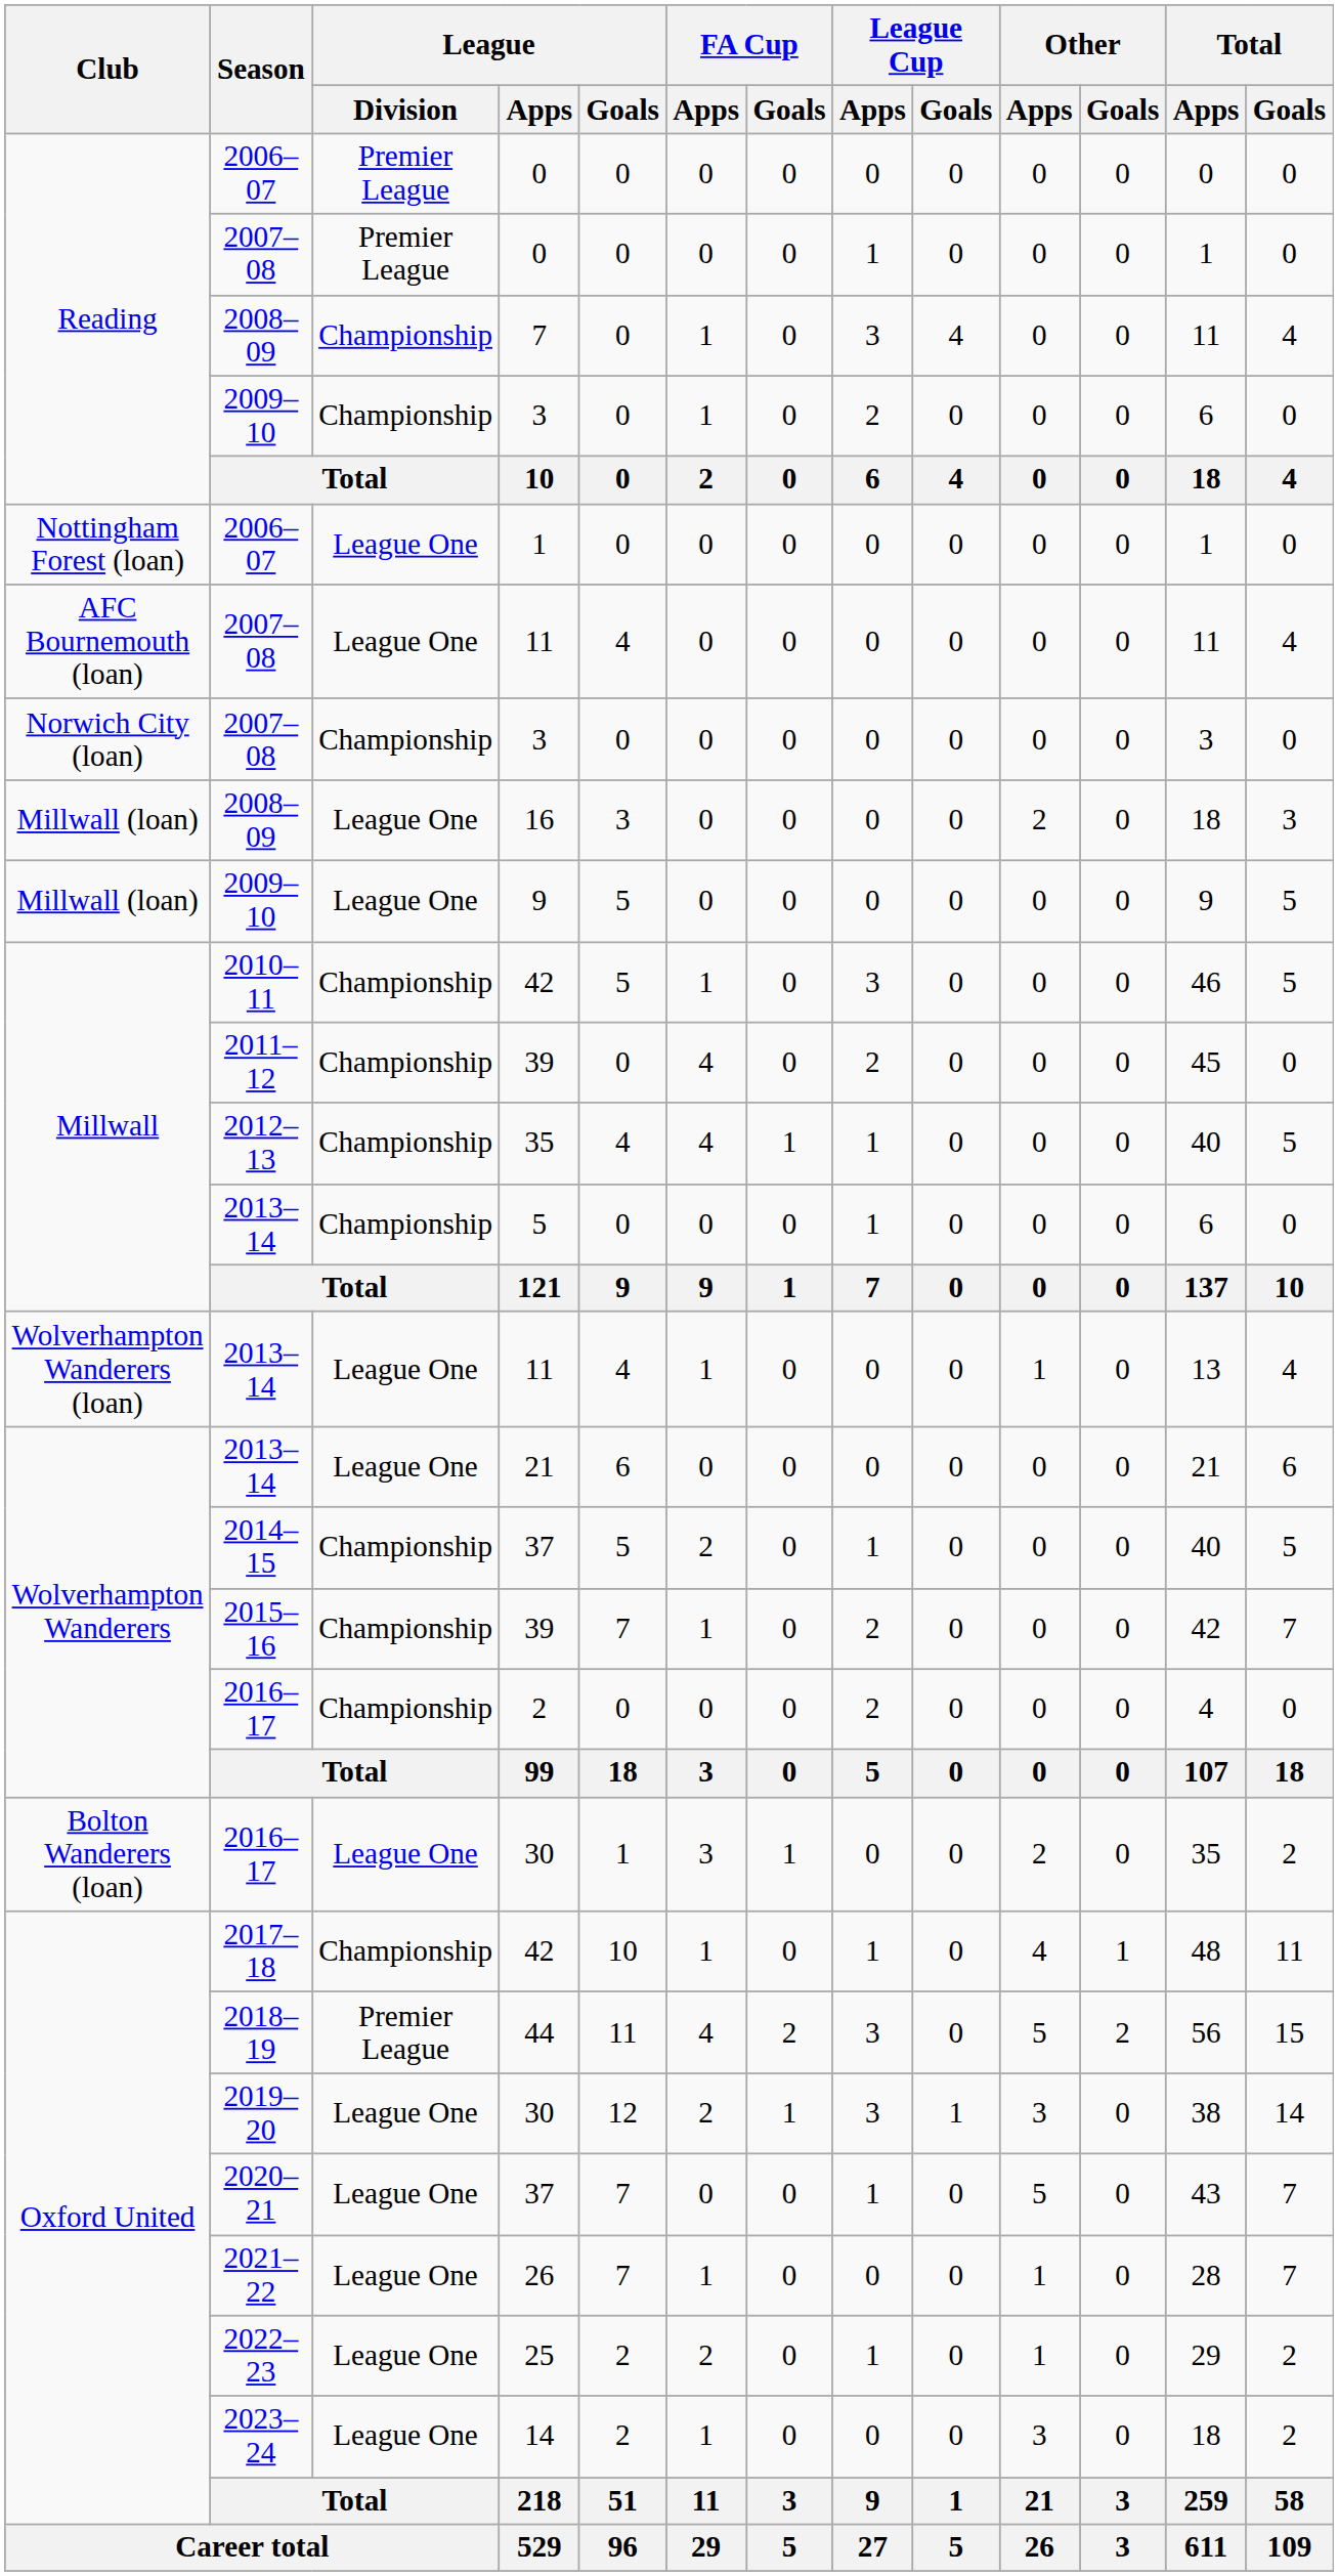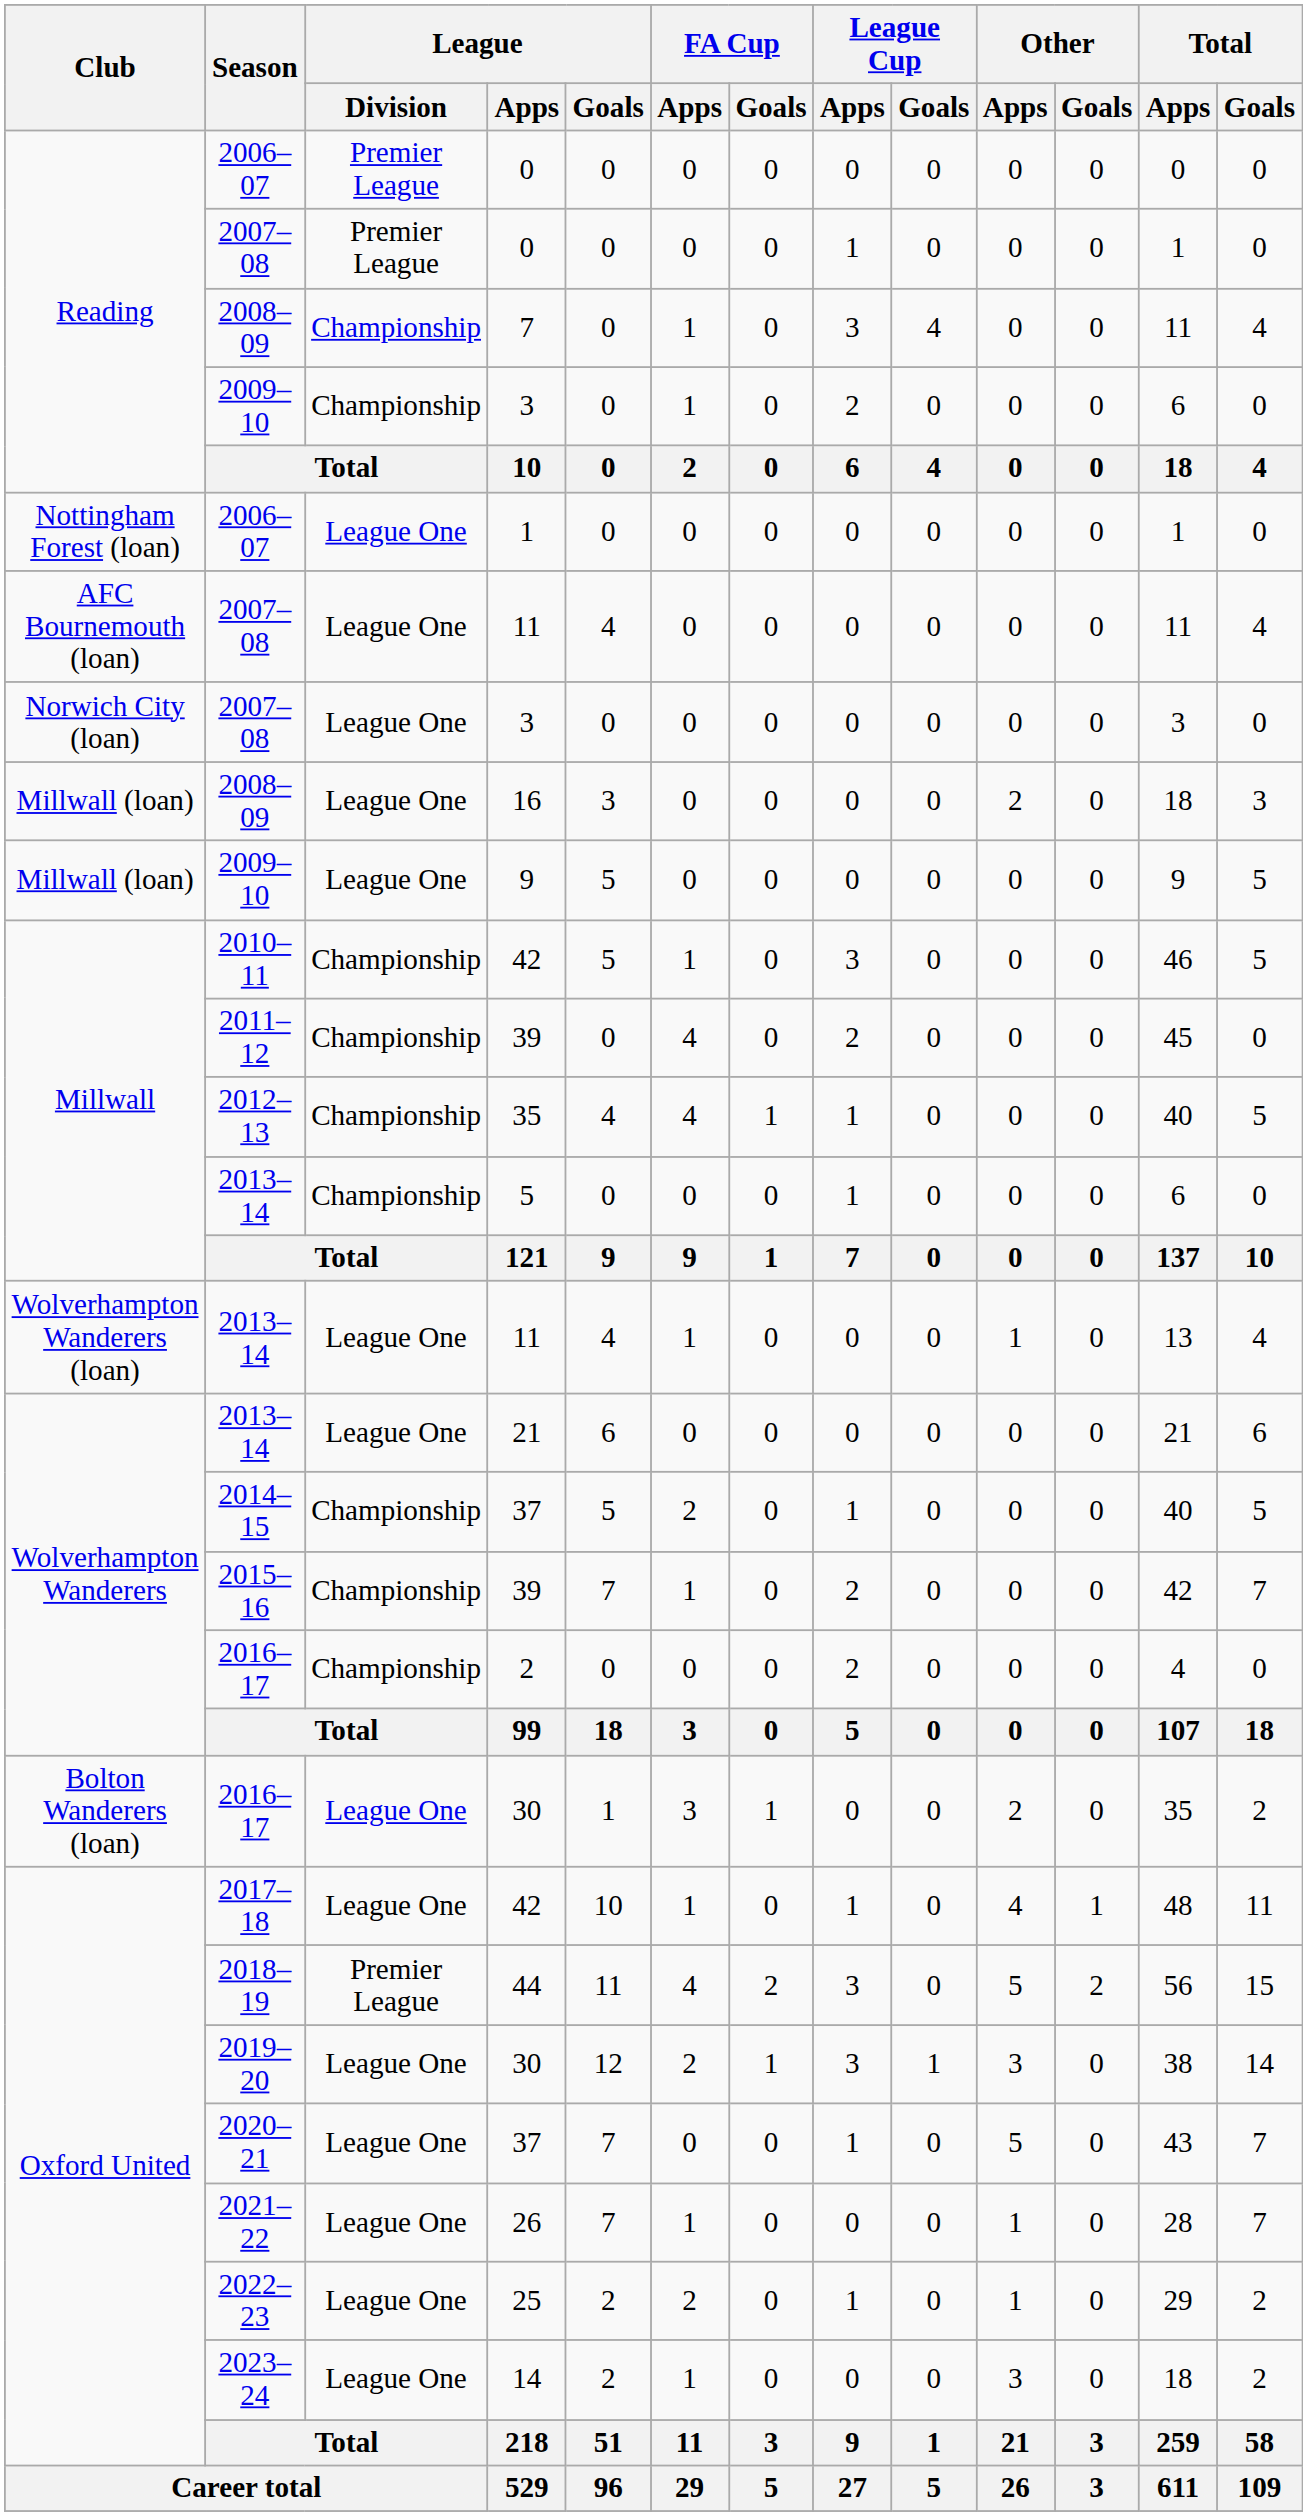2007–08 / 3 | League / Division: Championship -> League One
2017–18 / 42 | League / Division: Championship -> League One
